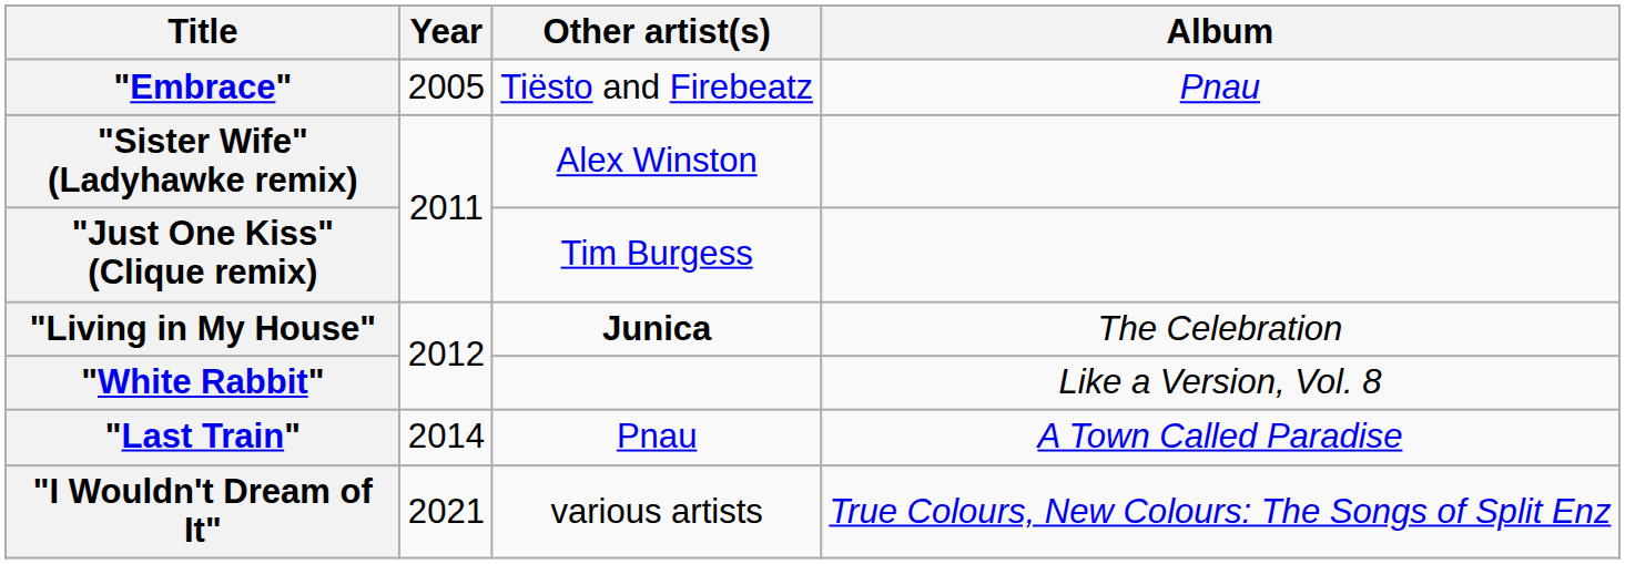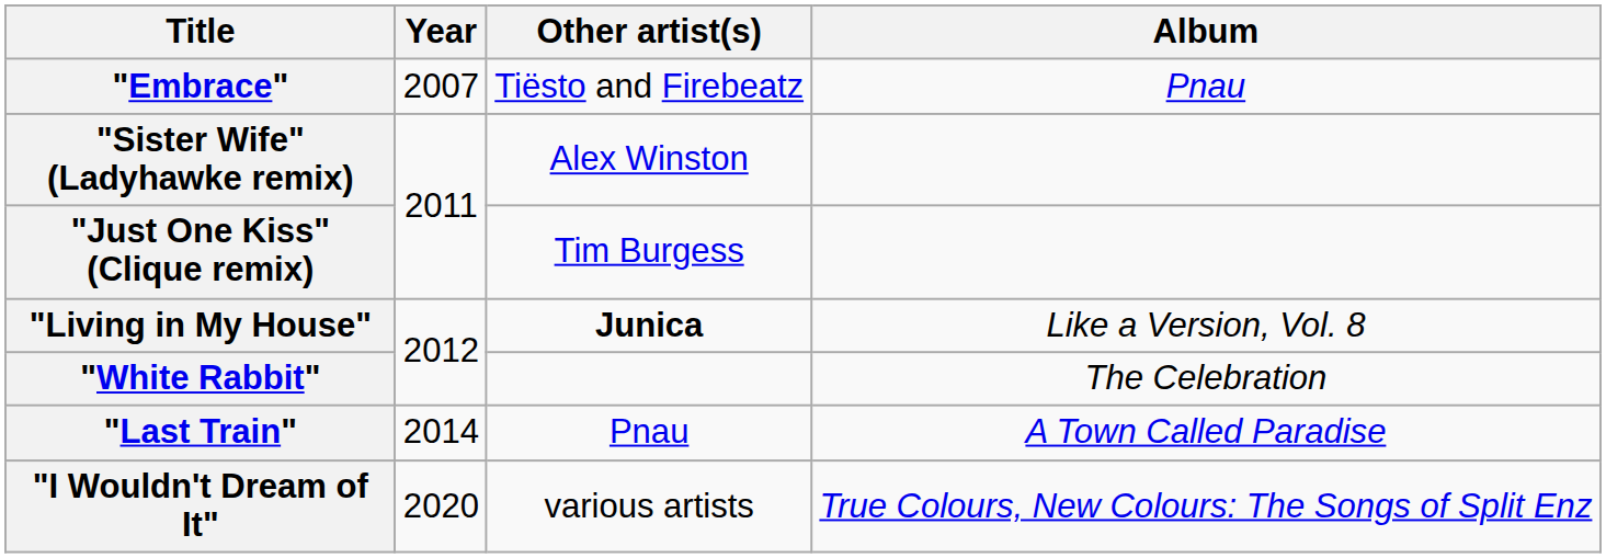"Embrace" | Year: 2005 -> 2007
"Living in My House" | Album: The Celebration -> Like a Version, Vol. 8
"White Rabbit" | Album: Like a Version, Vol. 8 -> The Celebration
"I Wouldn't Dream of It" | Year: 2021 -> 2020
